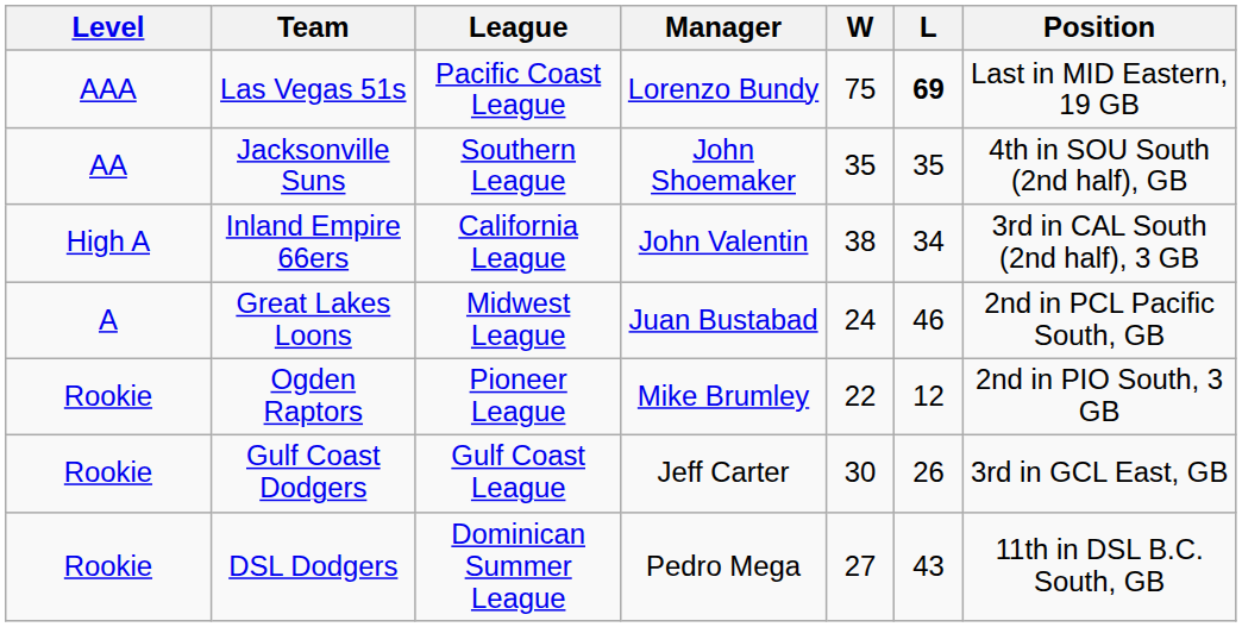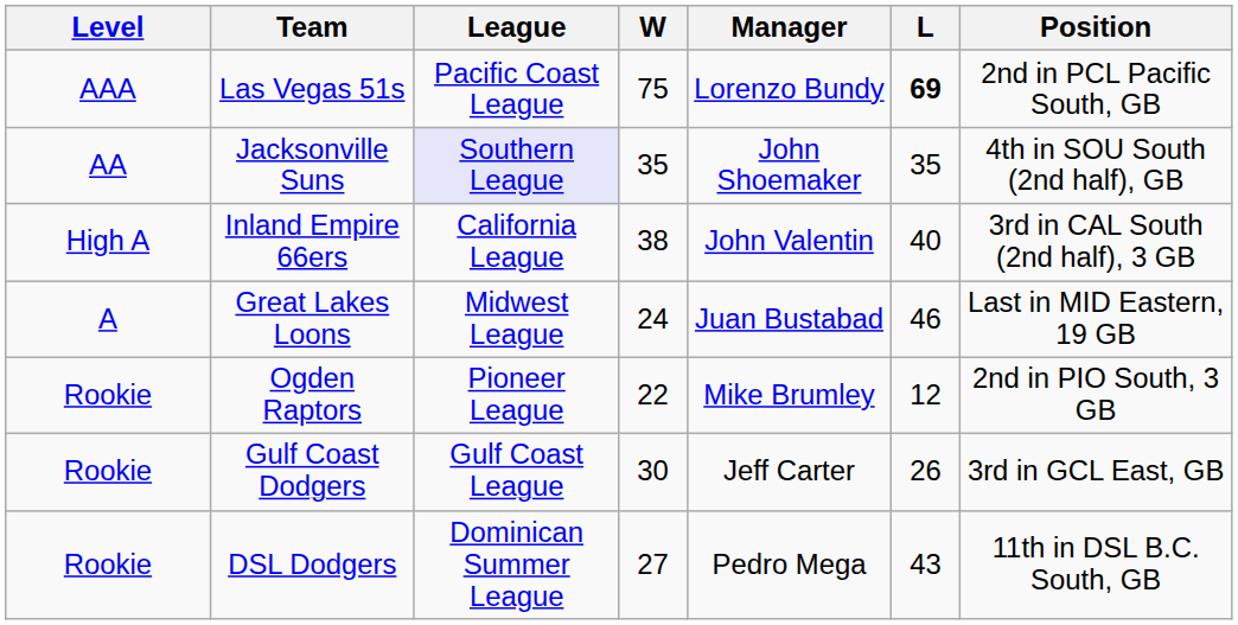columns swapped: Manager <-> W
Las Vegas 51s | Position: Last in MID Eastern, 19 GB -> 2nd in PCL Pacific South, GB
Jacksonville Suns | League: no background -> lavender background
Inland Empire 66ers | L: 34 -> 40
Great Lakes Loons | Position: 2nd in PCL Pacific South, GB -> Last in MID Eastern, 19 GB
